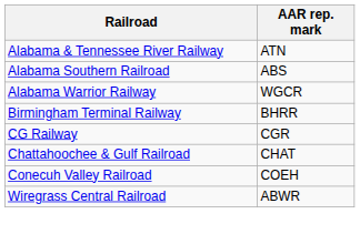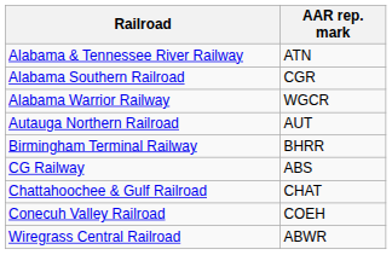Alabama Southern Railroad | AAR rep. mark: ABS -> CGR
+ row: Autauga Northern Railroad | AUT
CG Railway | AAR rep. mark: CGR -> ABS
